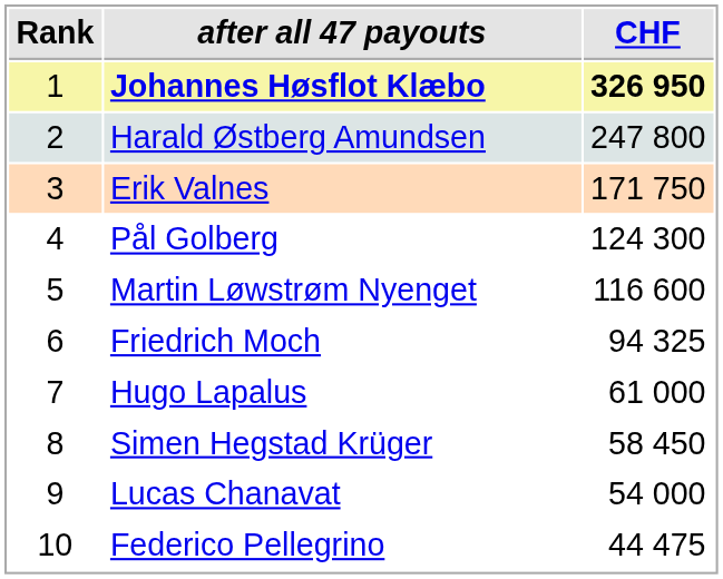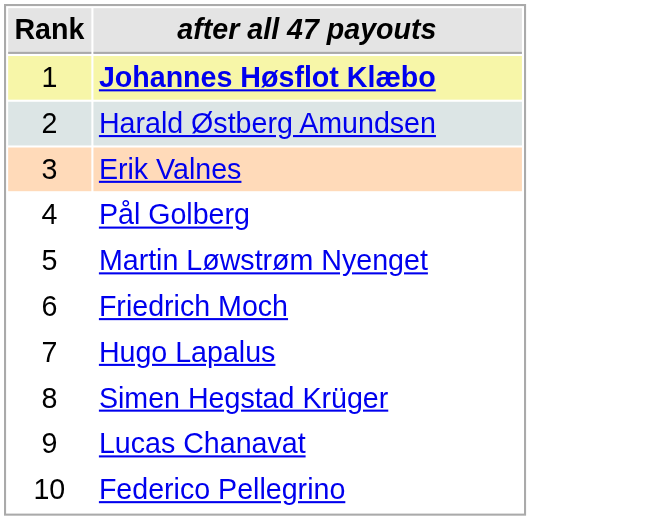- column: CHF | 326 950 | 247 800 | 171 750 | 124 300 | 116 600 | 94 325 | 61 000 | 58 450 | 54 000 | 44 475
